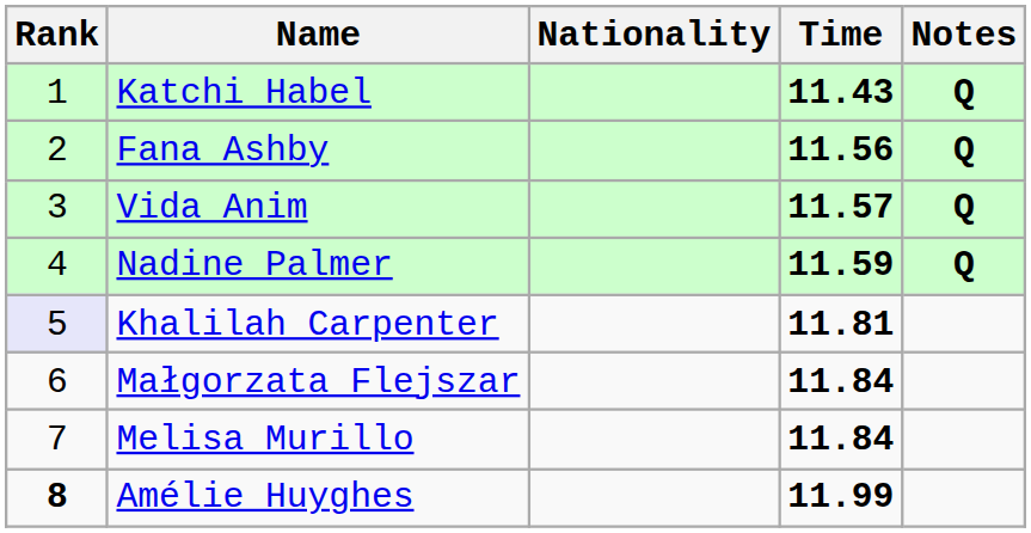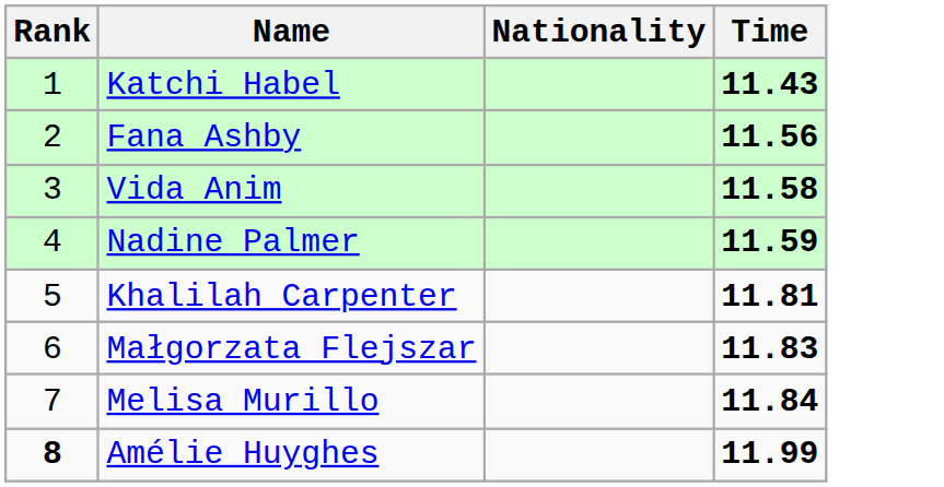- column: Notes | Q | Q | Q | Q
Vida Anim | Time: 11.57 -> 11.58
Khalilah Carpenter | Rank: lavender background -> no background
Małgorzata Flejszar | Time: 11.84 -> 11.83
